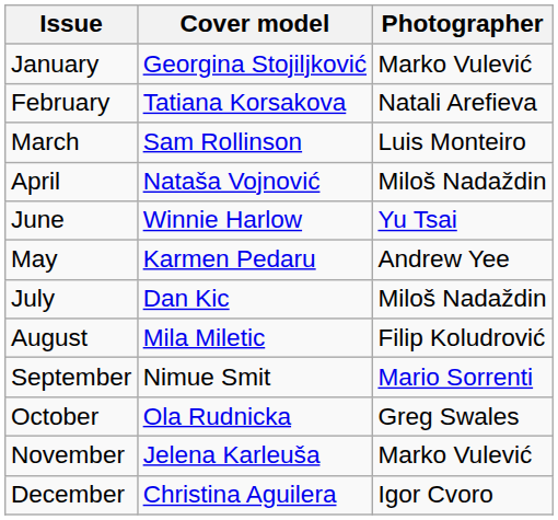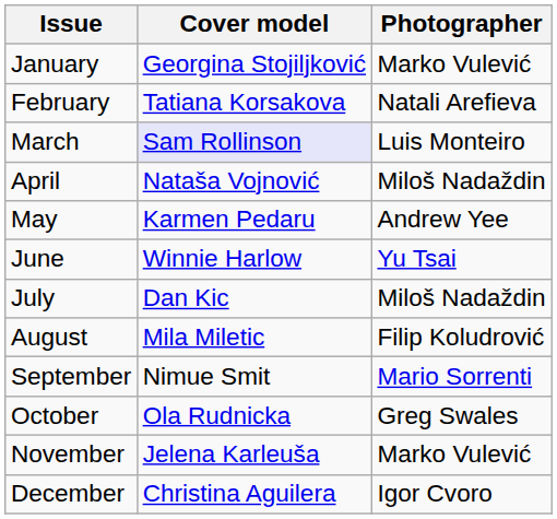March | Cover model: no background -> lavender background
rows swapped: May <-> June
